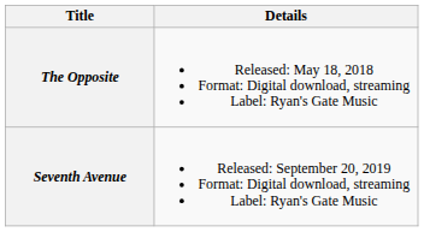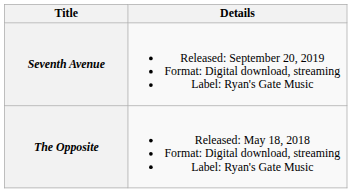rows swapped: The Opposite <-> Seventh Avenue
